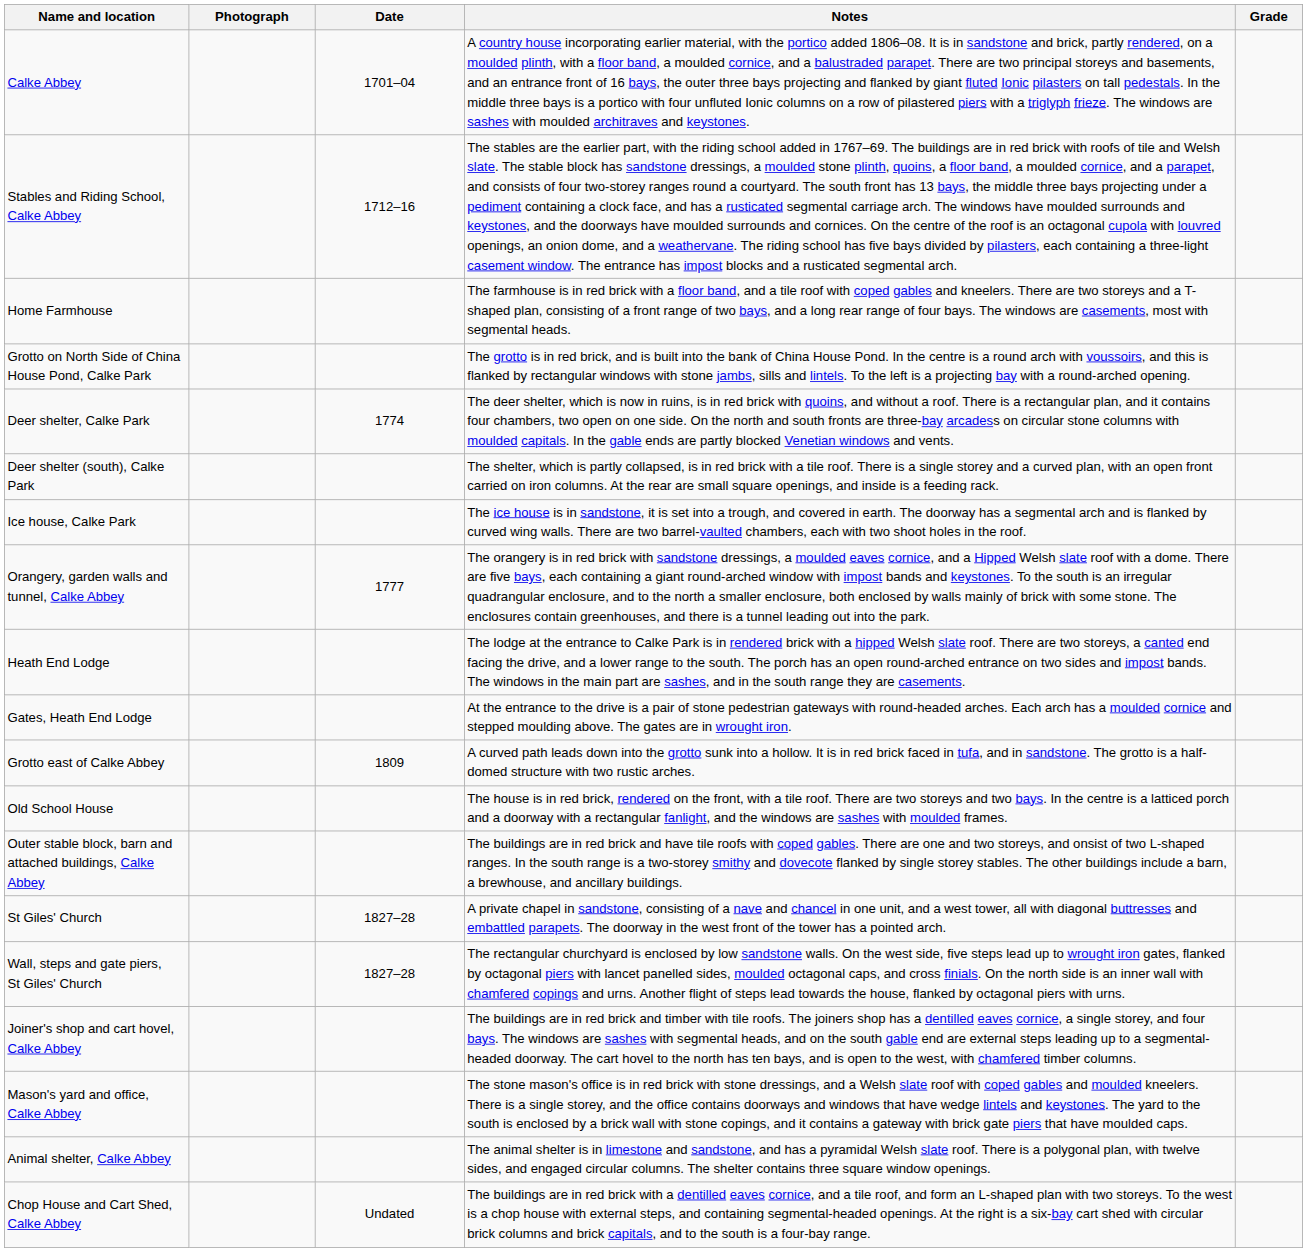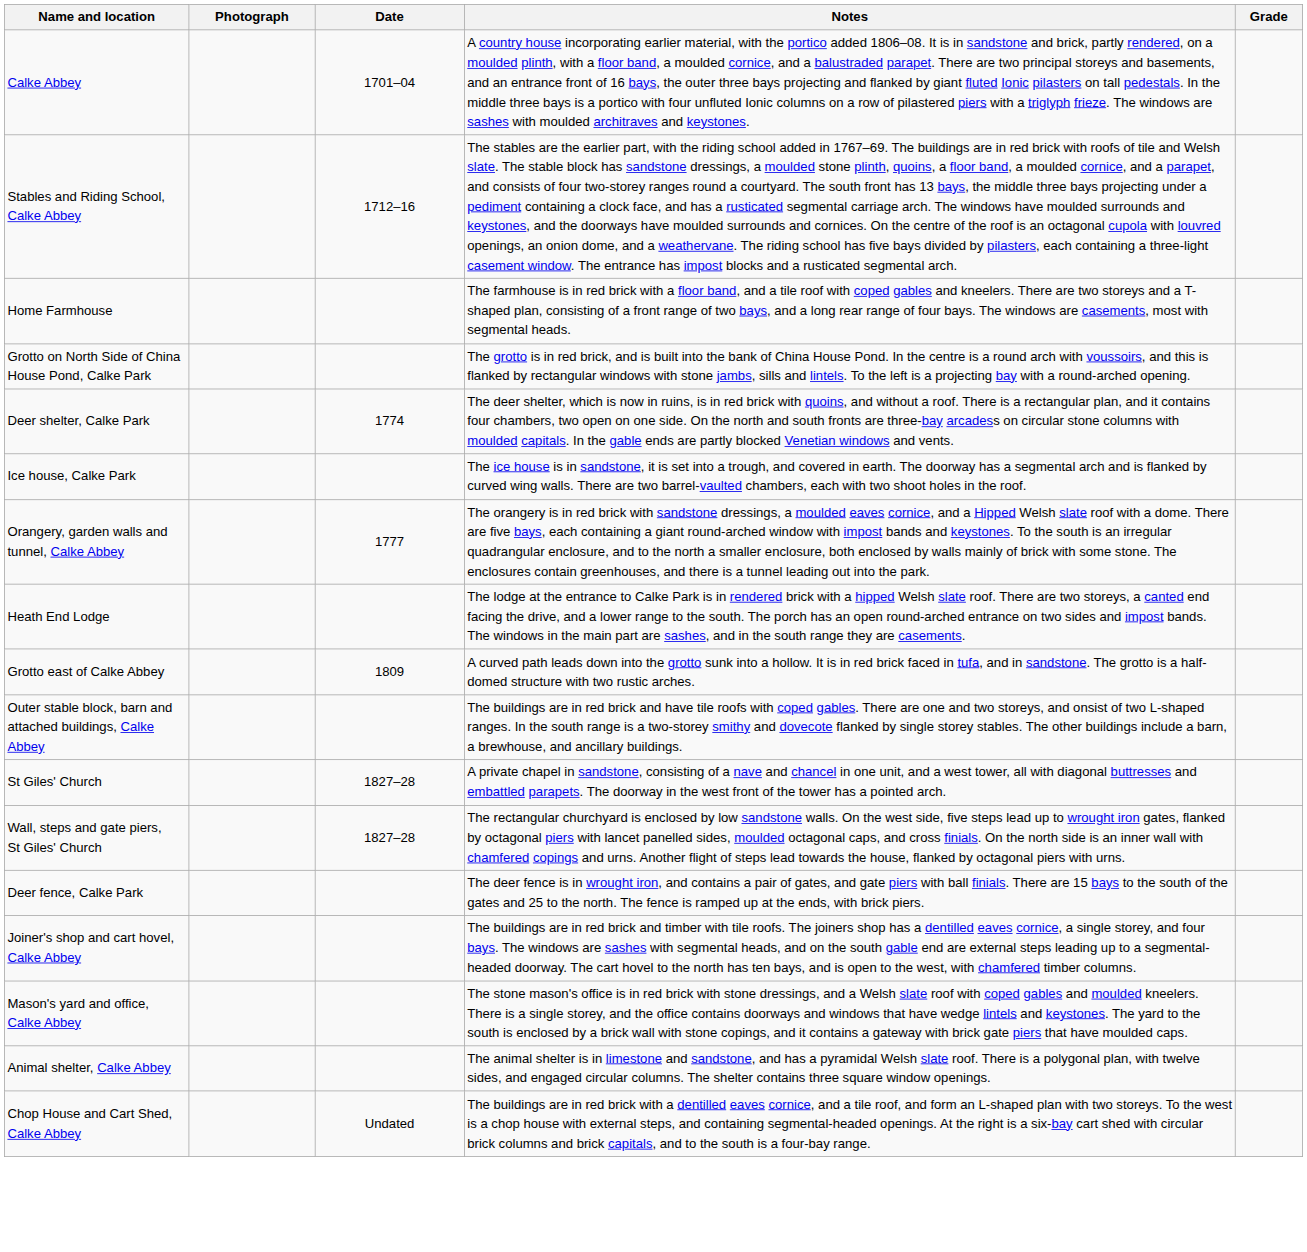- row: Deer shelter (south), Calke Park | The shelter, which is partly collapsed, is in red brick with a tile roof. There is a single storey and a curved plan, with an open front carried on iron columns. At the rear are small square openings, and inside is a feeding rack.
- row: Gates, Heath End Lodge | At the entrance to the drive is a pair of stone pedestrian gateways with round-headed arches. Each arch has a moulded cornice and stepped moulding above. The gates are in wrought iron.
- row: Old School House | The house is in red brick, rendered on the front, with a tile roof. There are two storeys and two bays. In the centre is a latticed porch and a doorway with a rectangular fanlight, and the windows are sashes with moulded frames.
+ row: Deer fence, Calke Park | The deer fence is in wrought iron, and contains a pair of gates, and gate piers with ball finials. There are 15 bays to the south of the gates and 25 to the north. The fence is ramped up at the ends, with brick piers.
